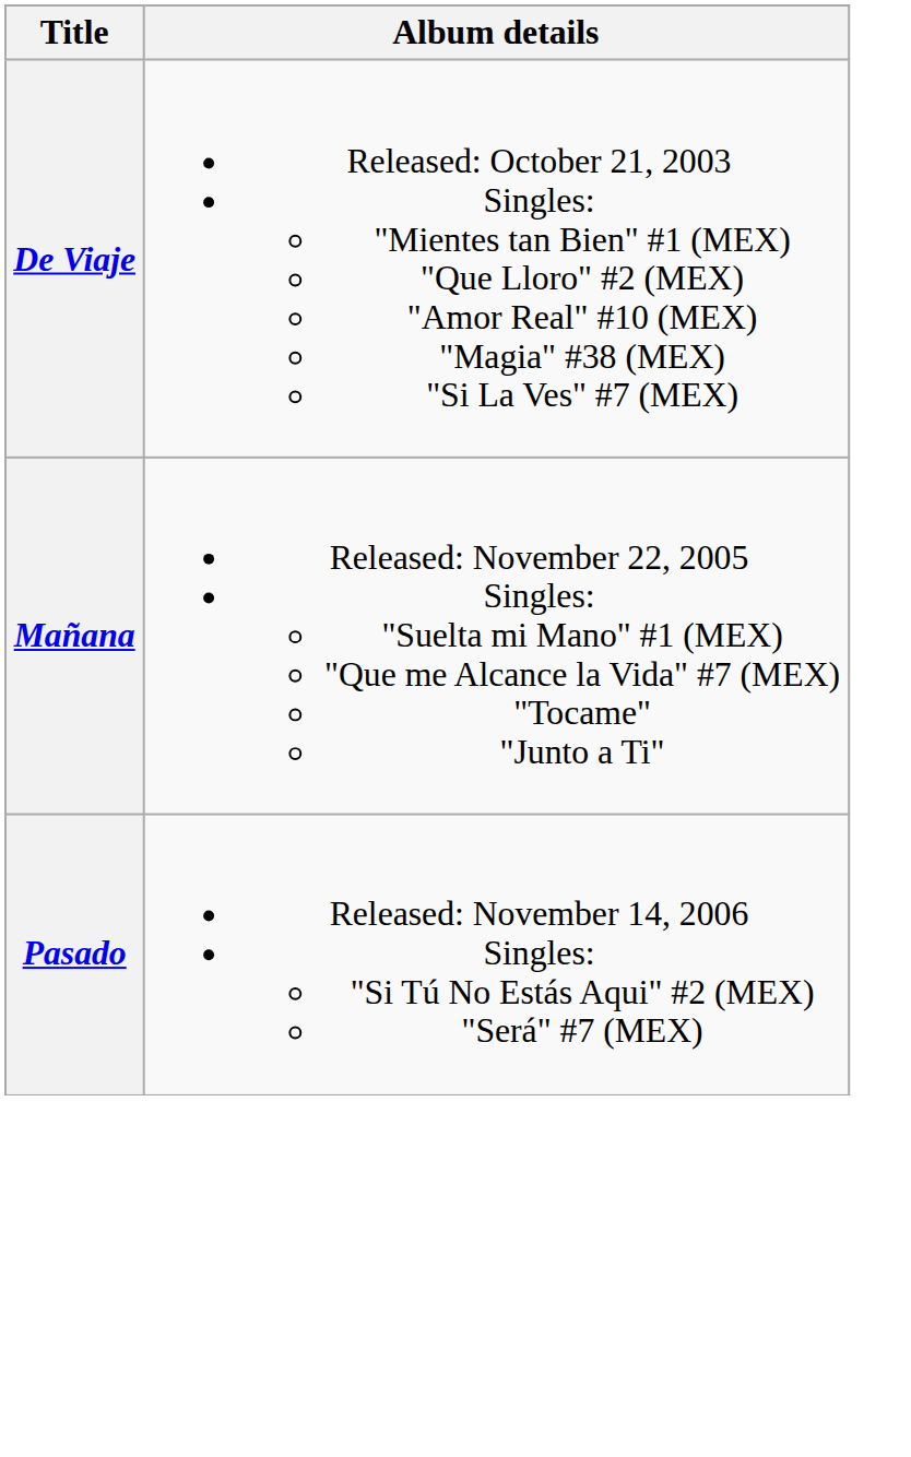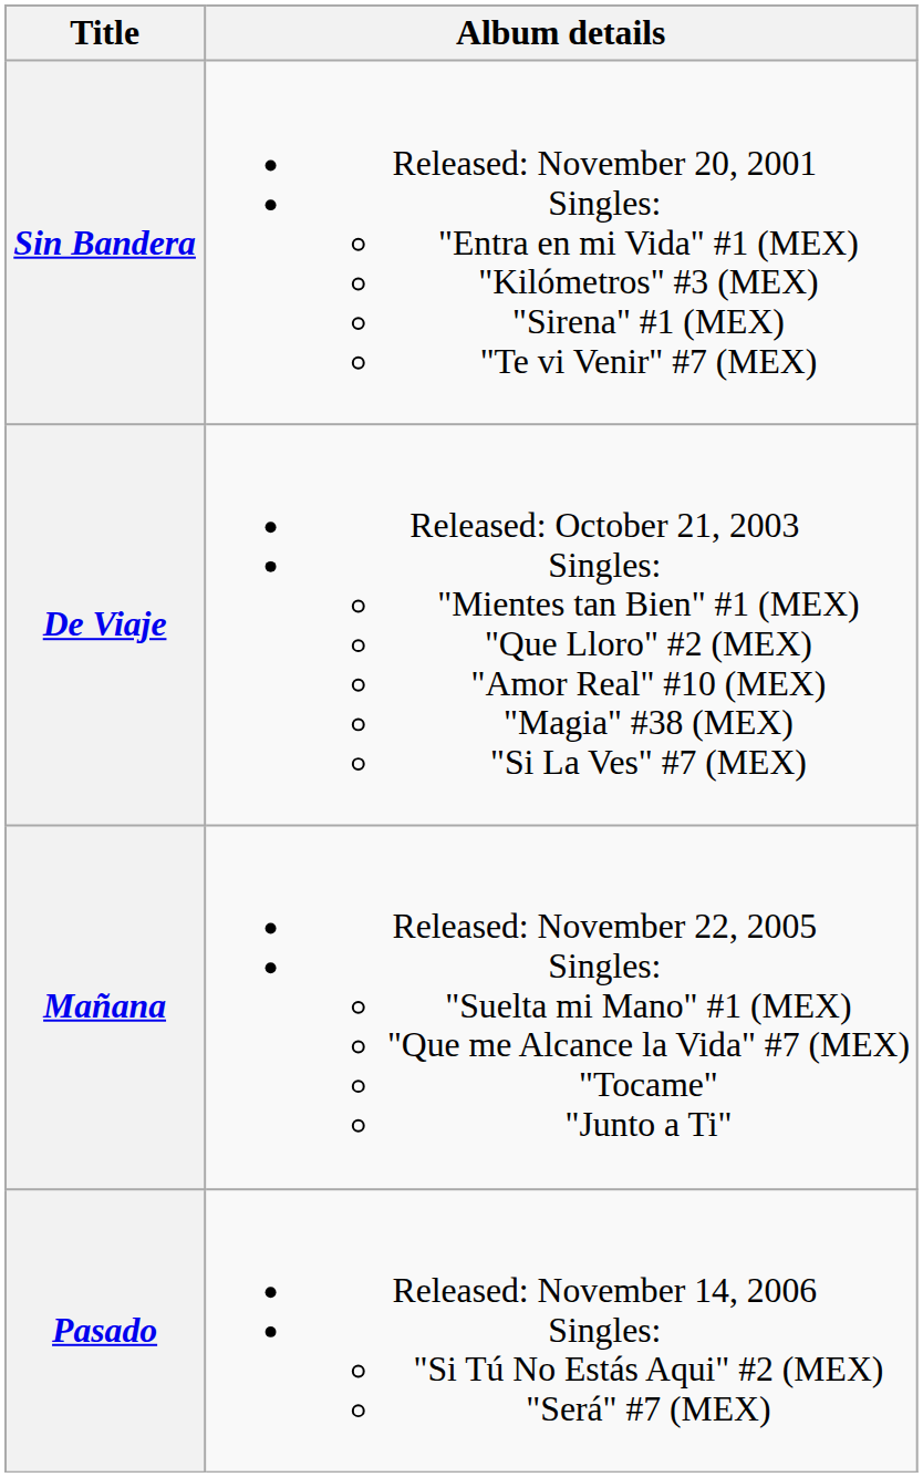+ row: Sin Bandera | Released: November 20, 2001 Singles: "Entra en mi Vida" #1 (MEX) "Kilómetros" #3 (MEX) "Sirena" #1 (MEX) "Te vi Venir" #7 (MEX)
